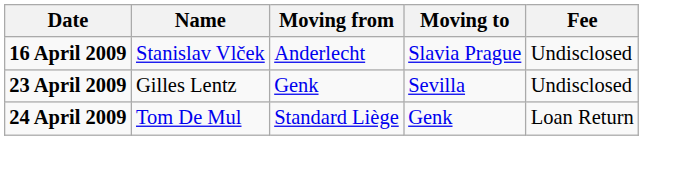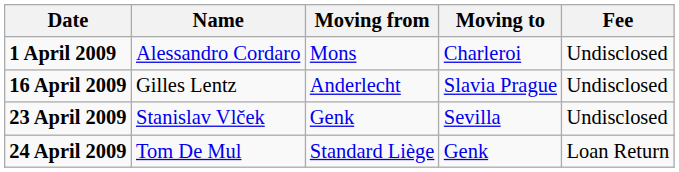+ row: 1 April 2009 | Alessandro Cordaro | Mons | Charleroi | Undisclosed
16 April 2009 | Name: Stanislav Vlček -> Gilles Lentz
23 April 2009 | Name: Gilles Lentz -> Stanislav Vlček
